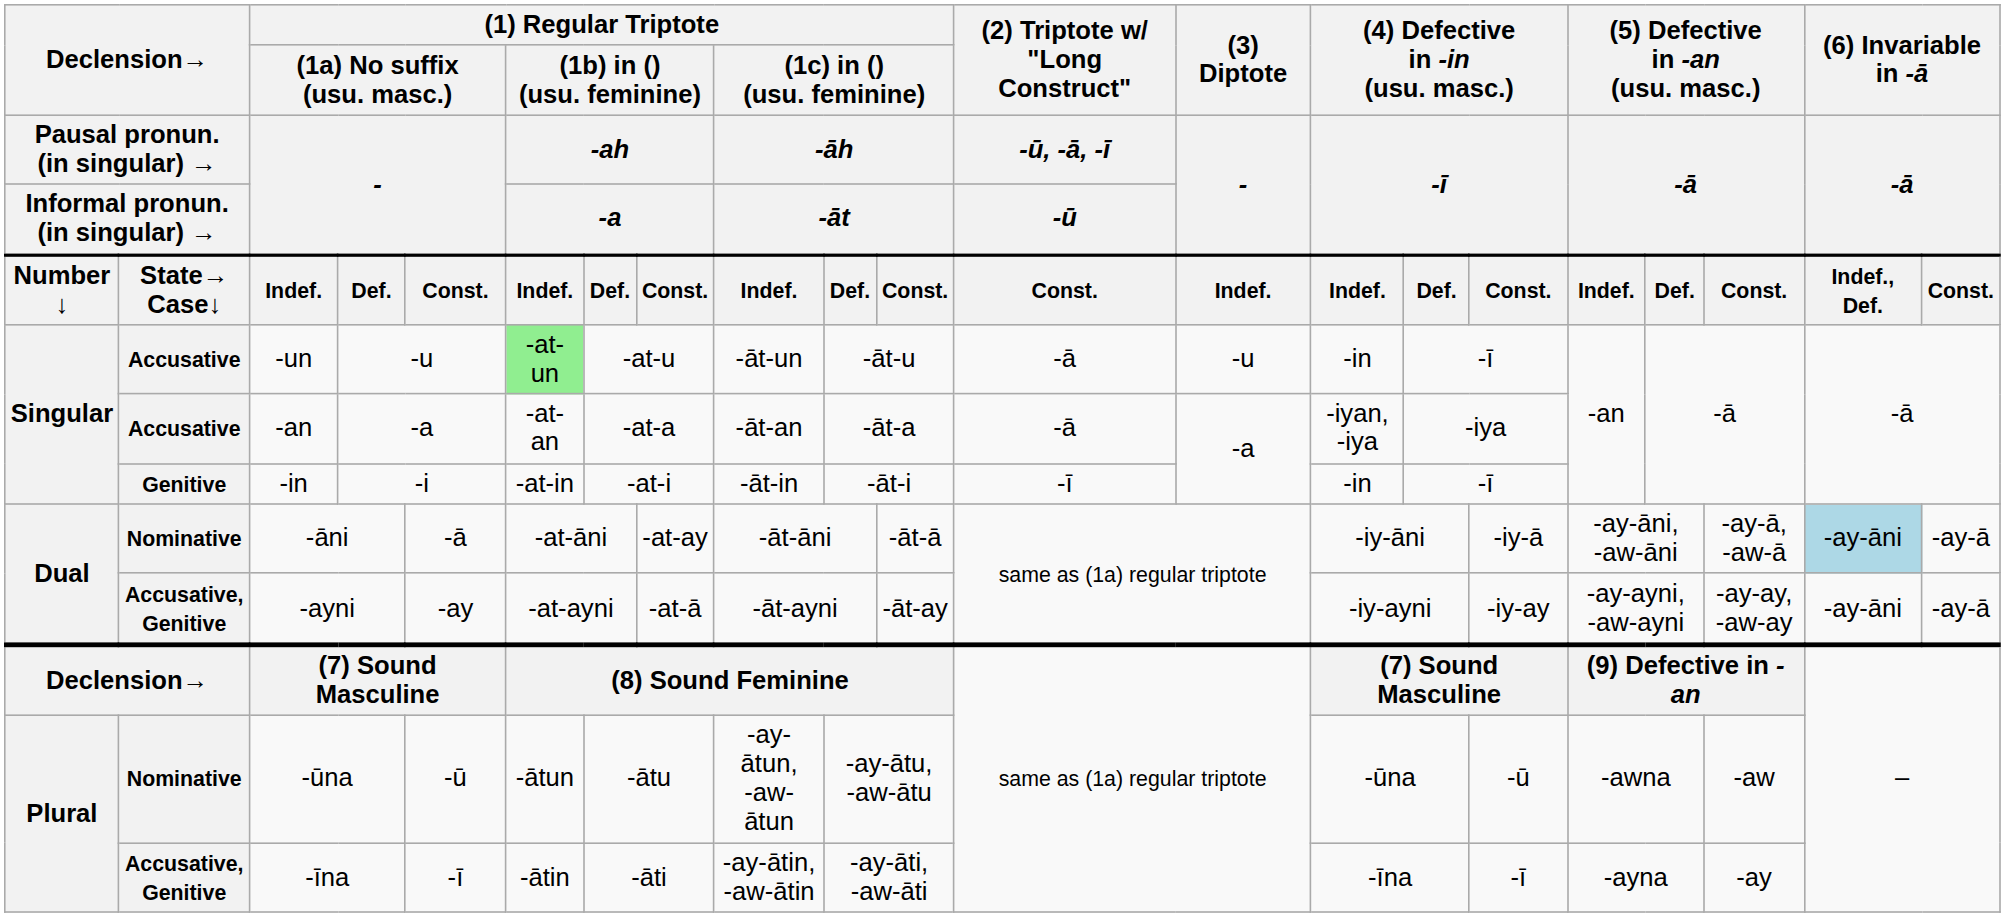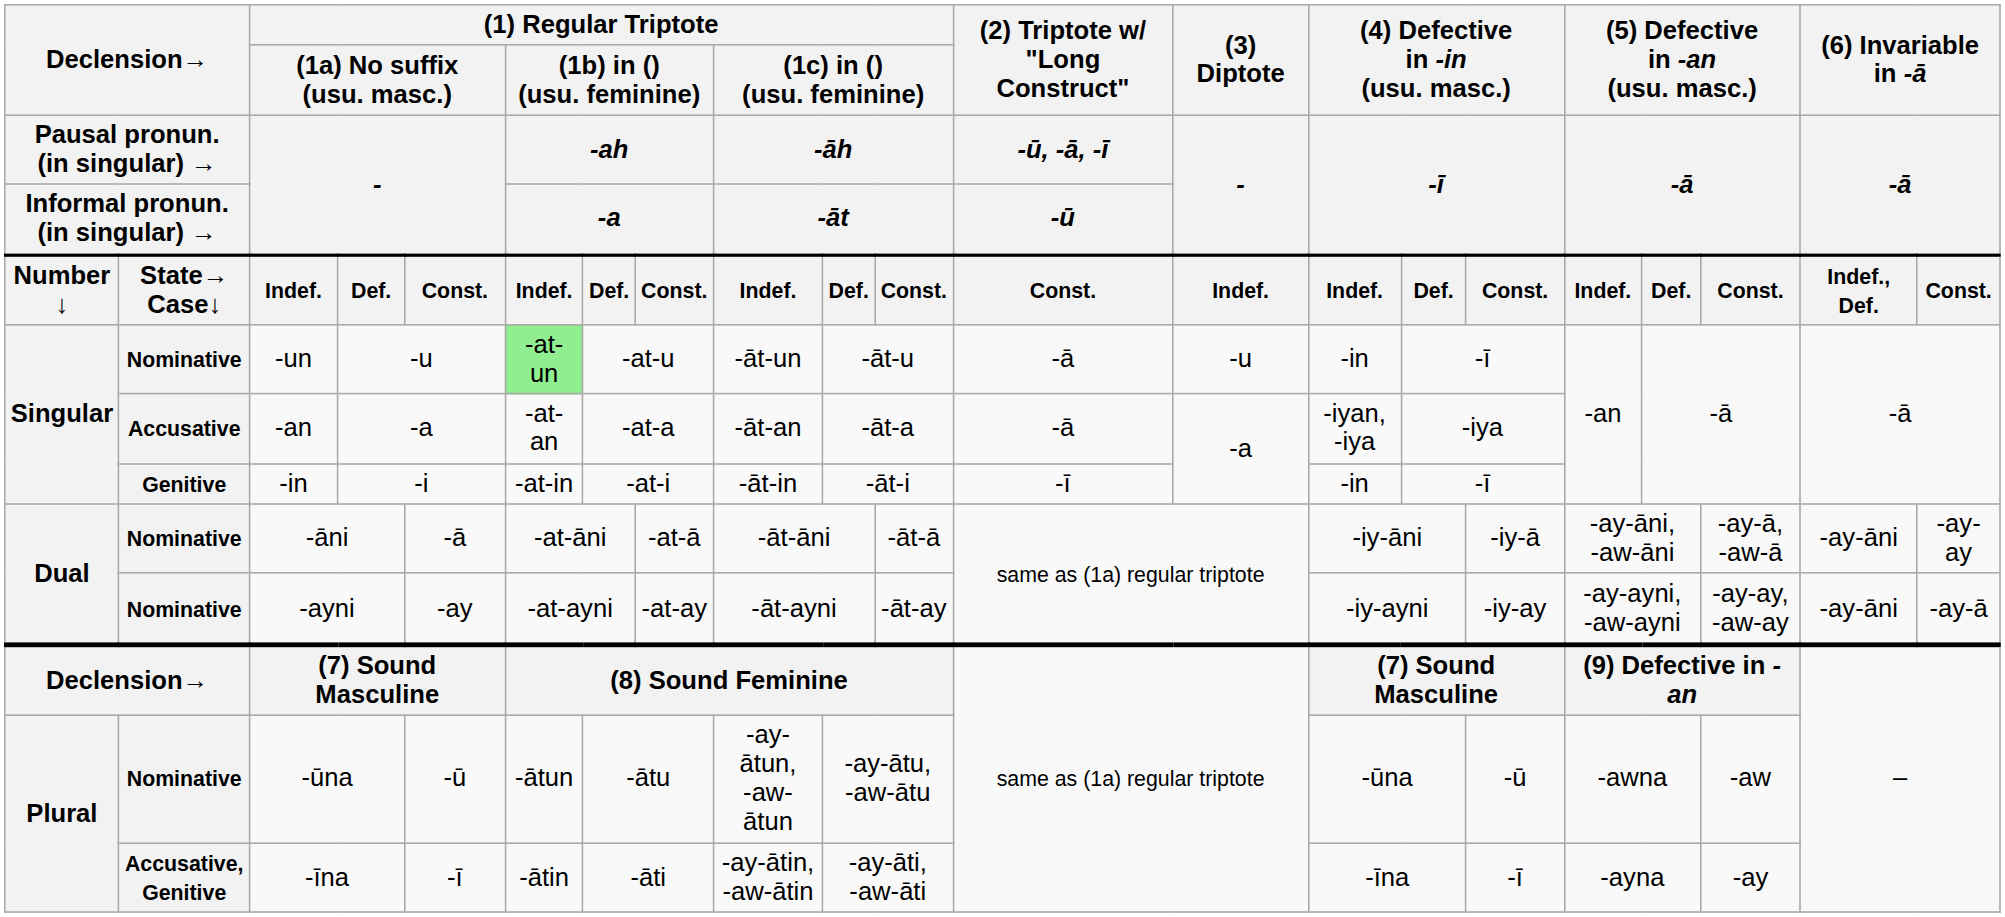-un | column 2: Accusative -> Nominative
-āni | column 8: -at-ay -> -at-ā
-āni | (6) Invariable in -ā / -ā / Indef., Def.: lightblue background -> no background
-āni | (6) Invariable in -ā / -ā / Const.: -ay-ā -> -ay-ay
-ayni | column 2: Accusative, Genitive -> Nominative
-ayni | column 8: -at-ā -> -at-ay
